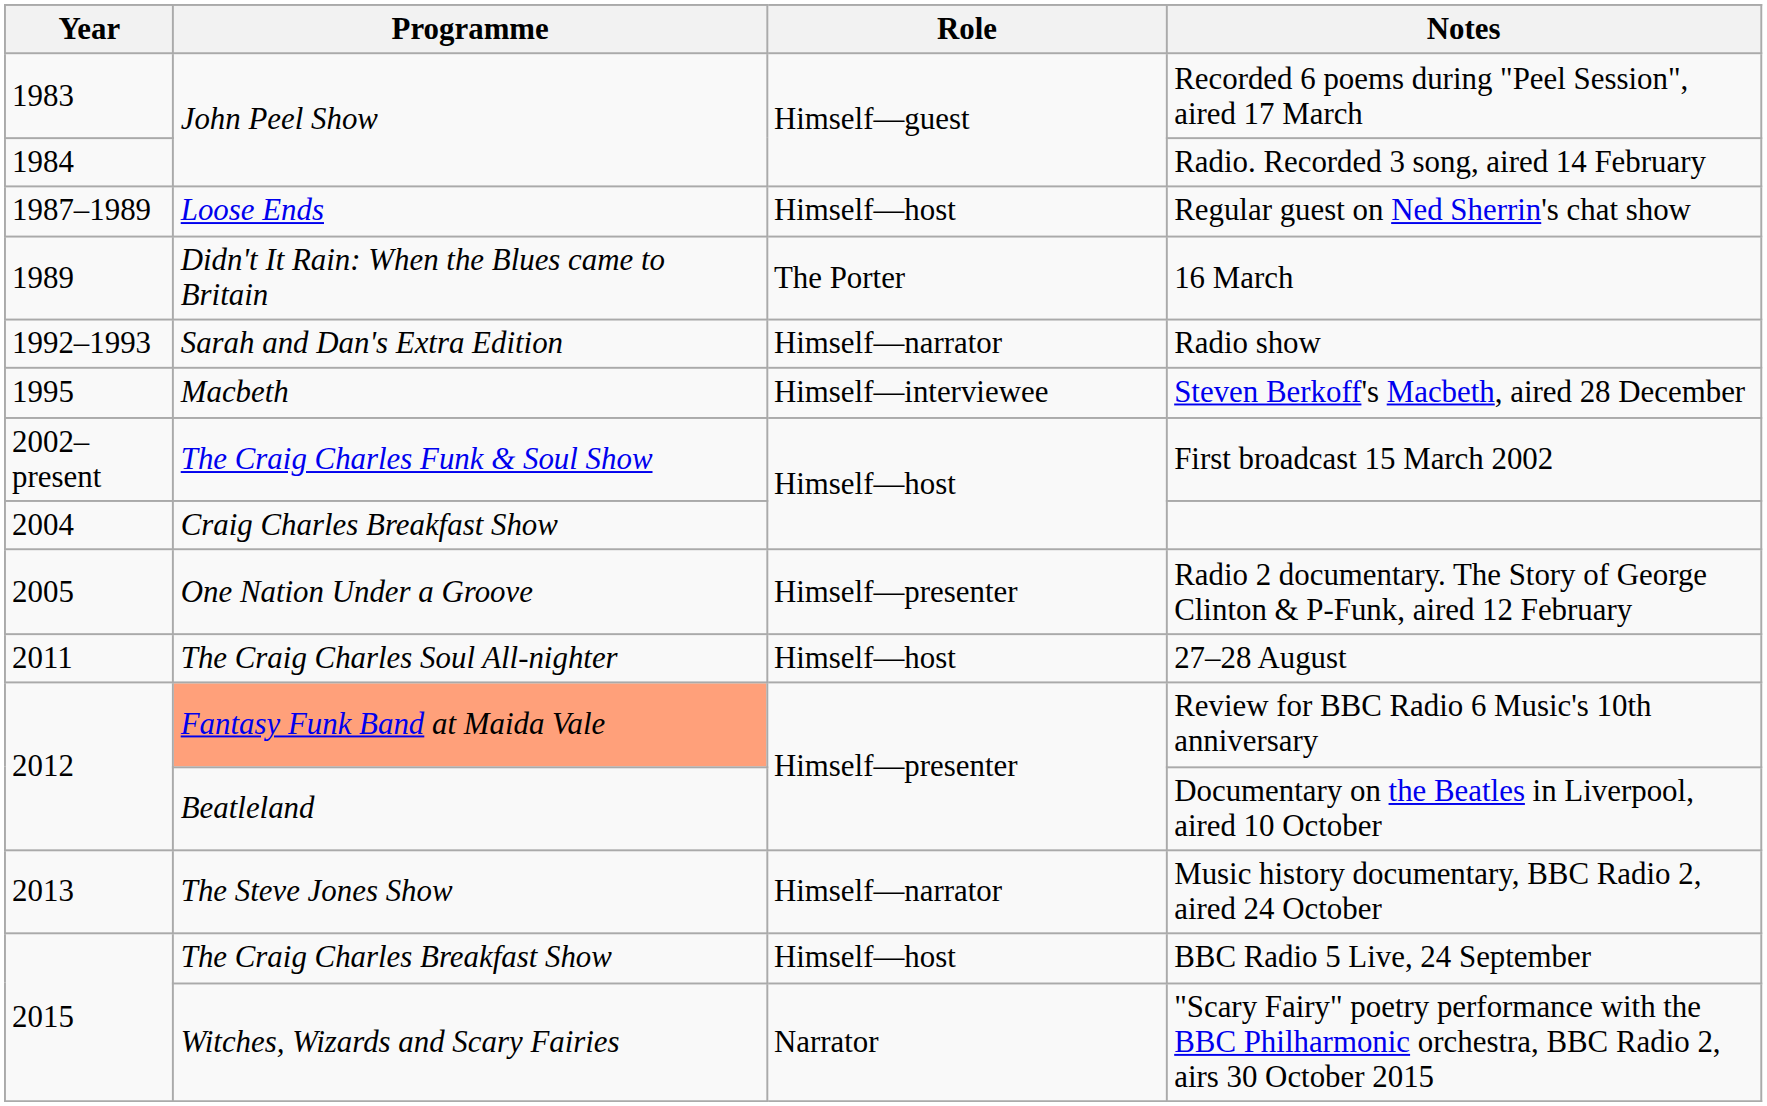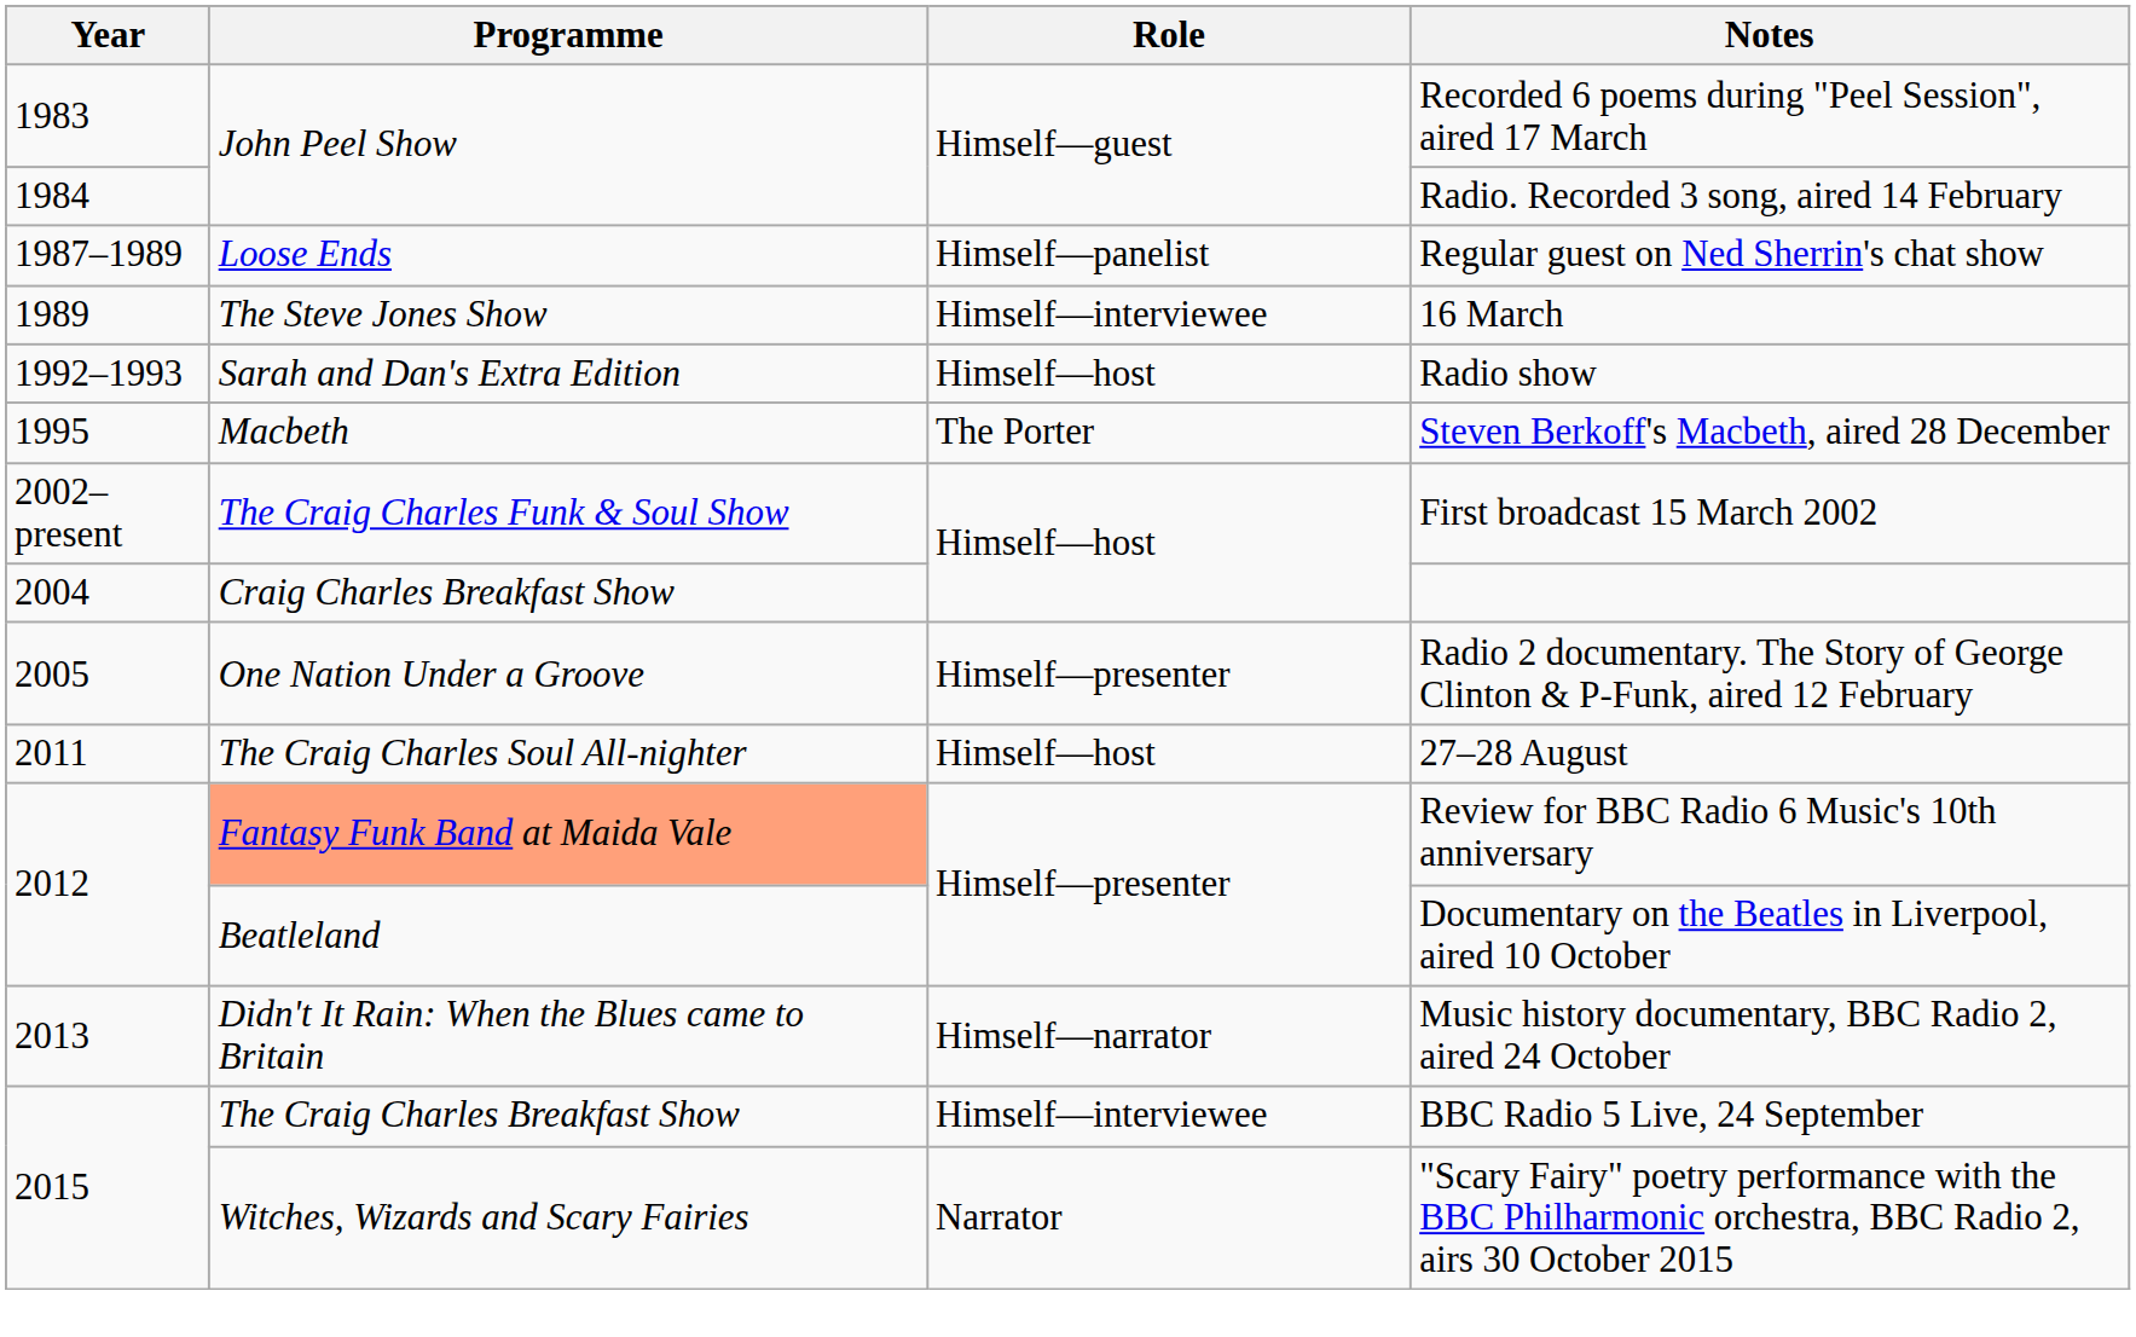Regular guest on Ned Sherrin's chat show | Role: Himself—host -> Himself—panelist
16 March | Programme: Didn't It Rain: When the Blues came to Britain -> The Steve Jones Show
16 March | Role: The Porter -> Himself—interviewee
Radio show | Role: Himself—narrator -> Himself—host
Steven Berkoff's Macbeth, aired 28 December | Role: Himself—interviewee -> The Porter
Music history documentary, BBC Radio 2, aired 24 October | Programme: The Steve Jones Show -> Didn't It Rain: When the Blues came to Britain
BBC Radio 5 Live, 24 September | Role: Himself—host -> Himself—interviewee
